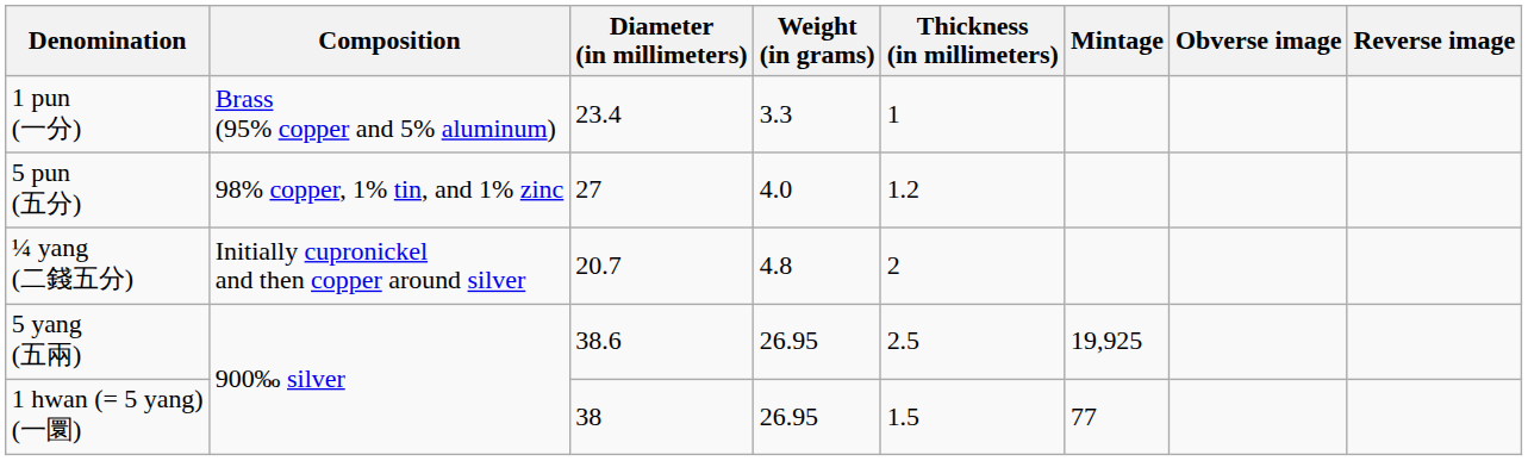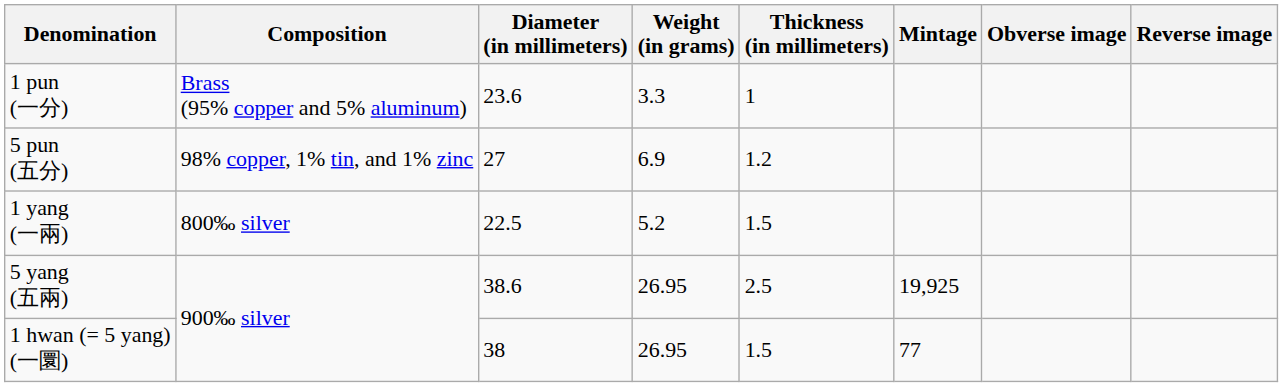1 pun (一分) | Diameter (in millimeters): 23.4 -> 23.6
5 pun (五分) | Weight (in grams): 4.0 -> 6.9
- row: ¼ yang (二錢五分) | Initially cupronickel and then copper around silver | 20.7 | 4.8 | 2
+ row: 1 yang (一兩) | 800‰ silver | 22.5 | 5.2 | 1.5
